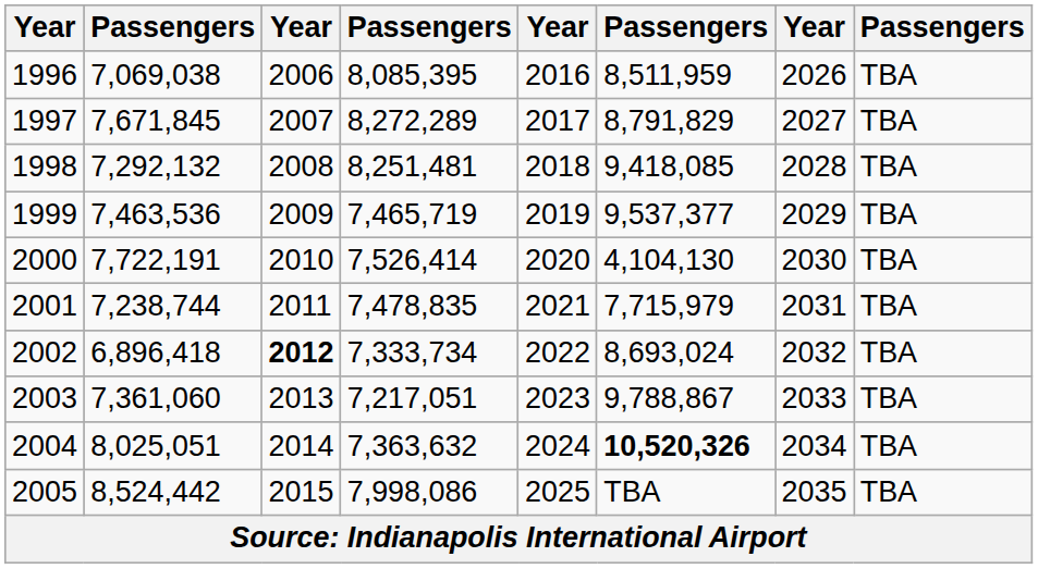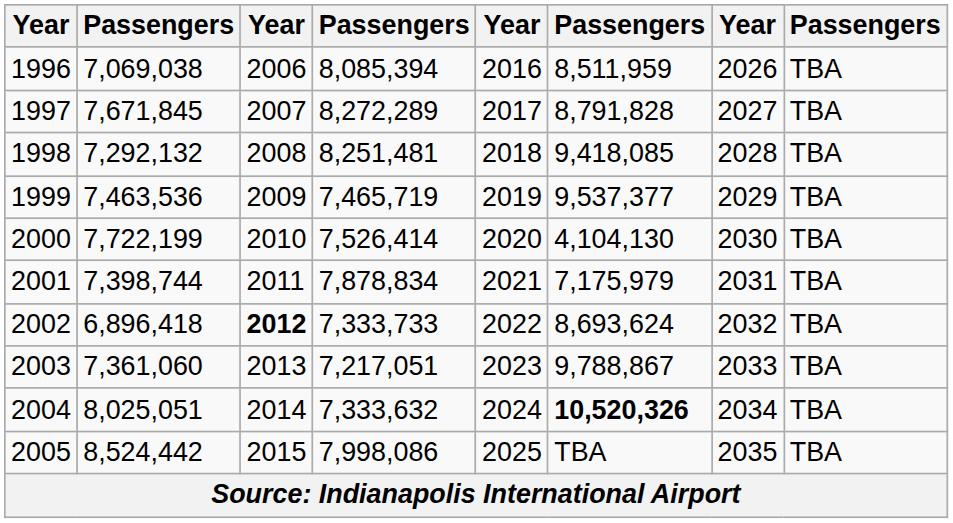1996 | column 4: 8,085,395 -> 8,085,394
1997 | column 6: 8,791,829 -> 8,791,828
2000 | column 2: 7,722,191 -> 7,722,199
2001 | column 2: 7,238,744 -> 7,398,744
2001 | column 4: 7,478,835 -> 7,878,834
2001 | column 6: 7,715,979 -> 7,175,979
2002 | column 4: 7,333,734 -> 7,333,733
2002 | column 6: 8,693,024 -> 8,693,624
2004 | column 4: 7,363,632 -> 7,333,632
